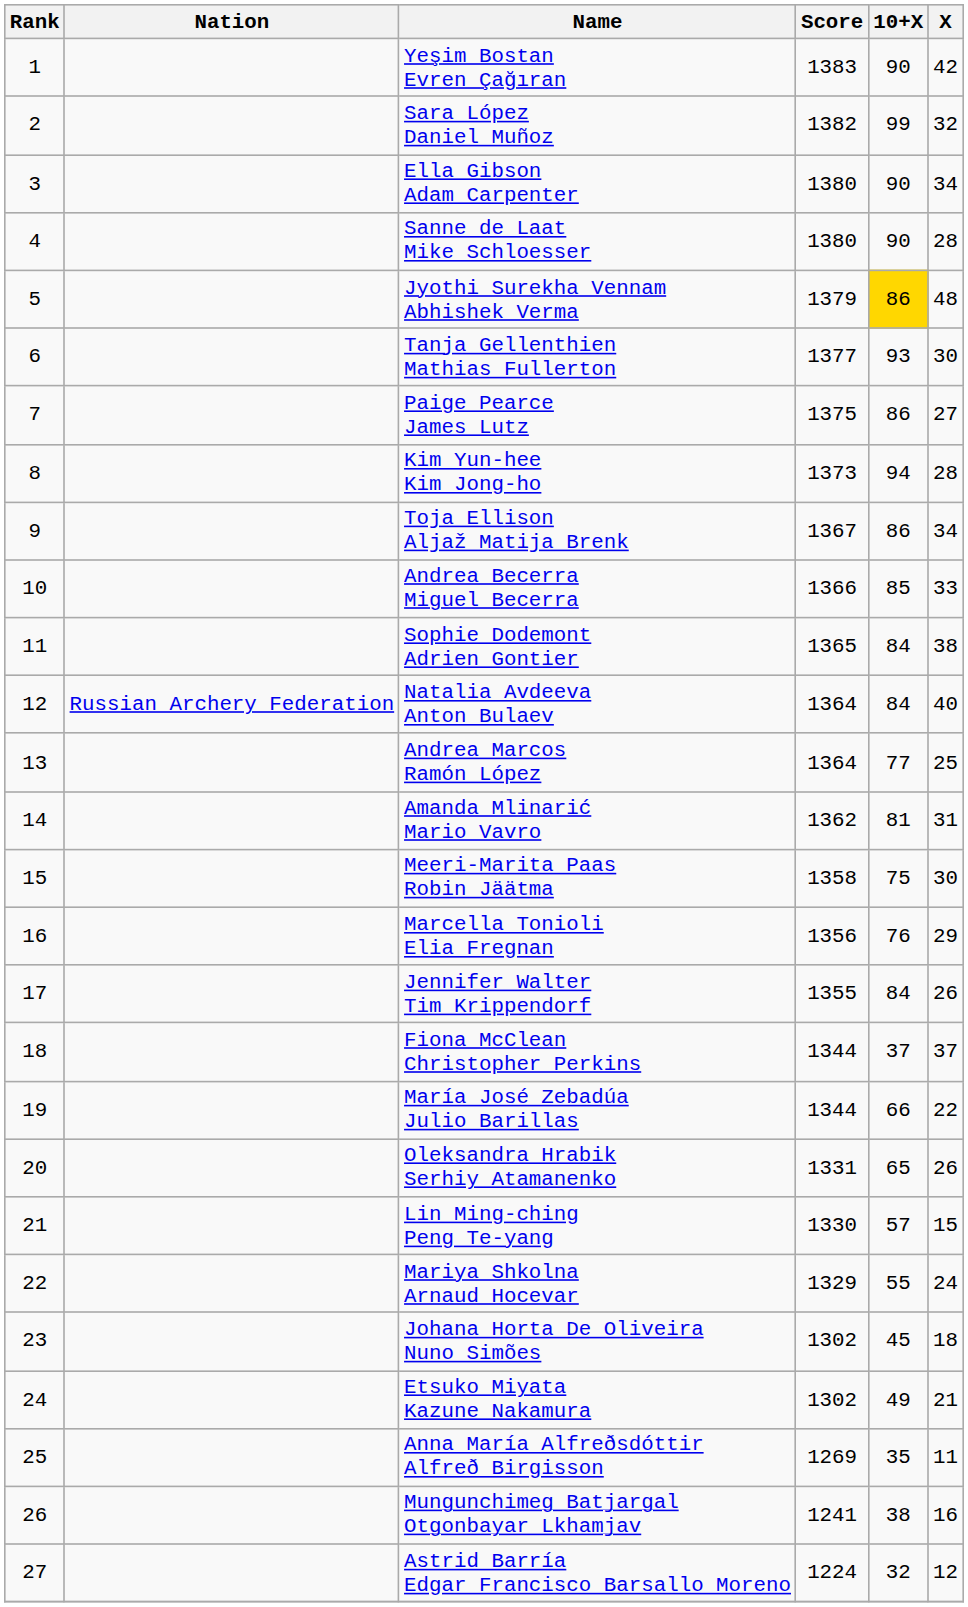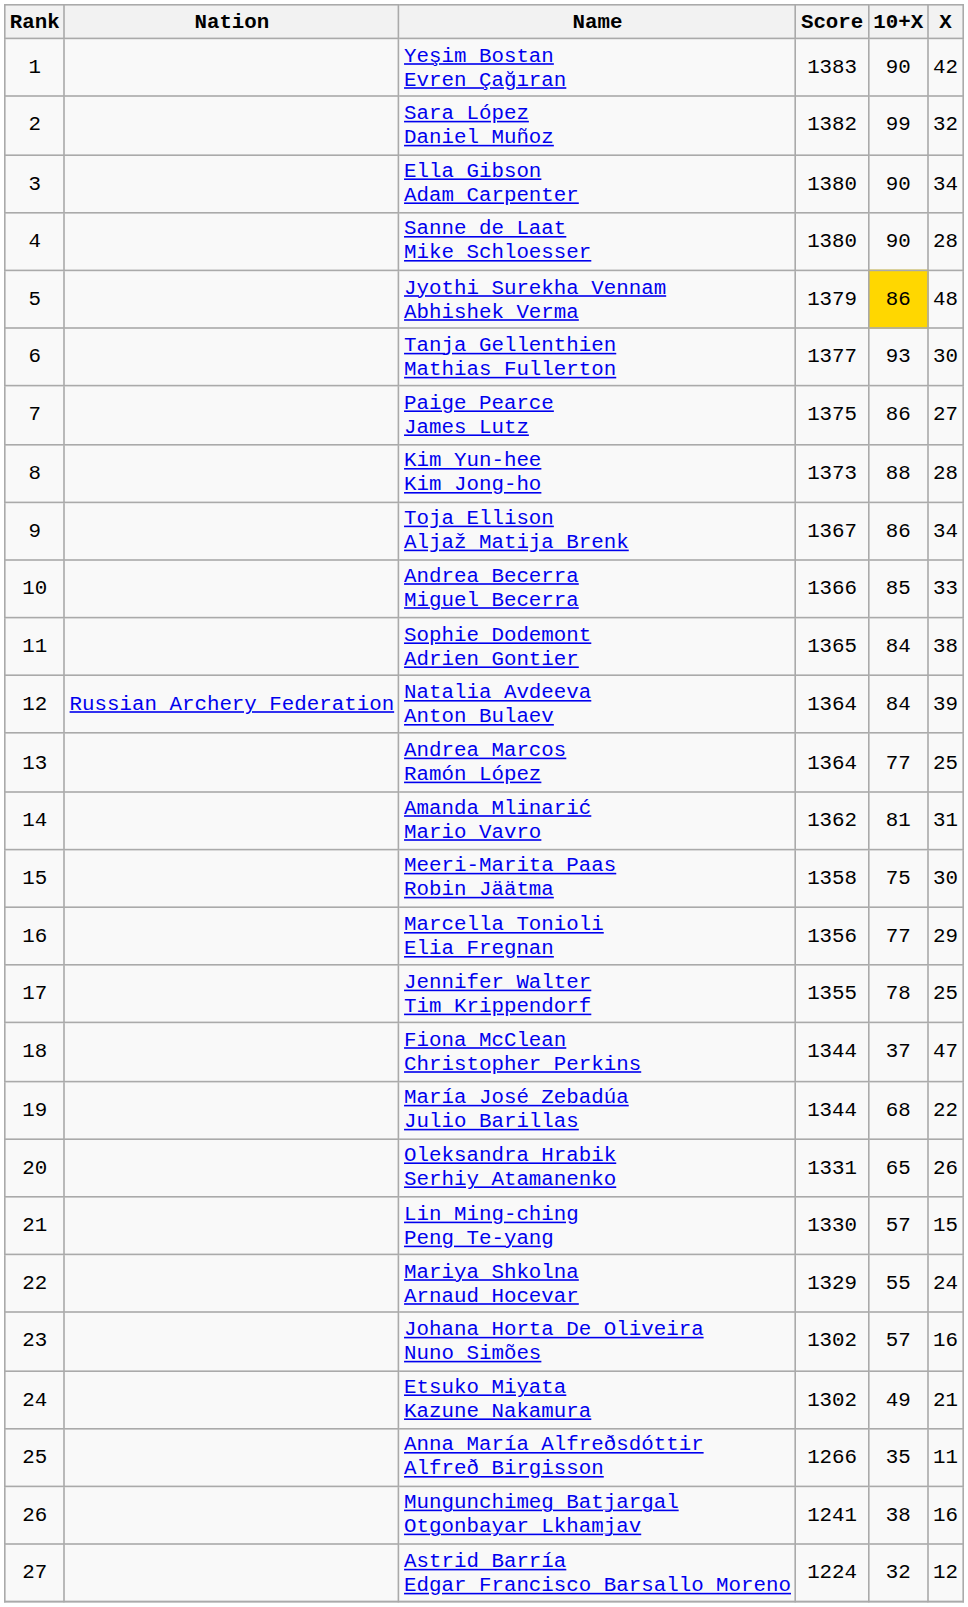Kim Yun-hee Kim Jong-ho | 10+X: 94 -> 88
Natalia Avdeeva Anton Bulaev | X: 40 -> 39
Marcella Tonioli Elia Fregnan | 10+X: 76 -> 77
Jennifer Walter Tim Krippendorf | 10+X: 84 -> 78
Jennifer Walter Tim Krippendorf | X: 26 -> 25
Fiona McClean Christopher Perkins | X: 37 -> 47
María José Zebadúa Julio Barillas | 10+X: 66 -> 68
Johana Horta De Oliveira Nuno Simões | 10+X: 45 -> 57
Johana Horta De Oliveira Nuno Simões | X: 18 -> 16
Anna María Alfreðsdóttir Alfreð Birgisson | Score: 1269 -> 1266
